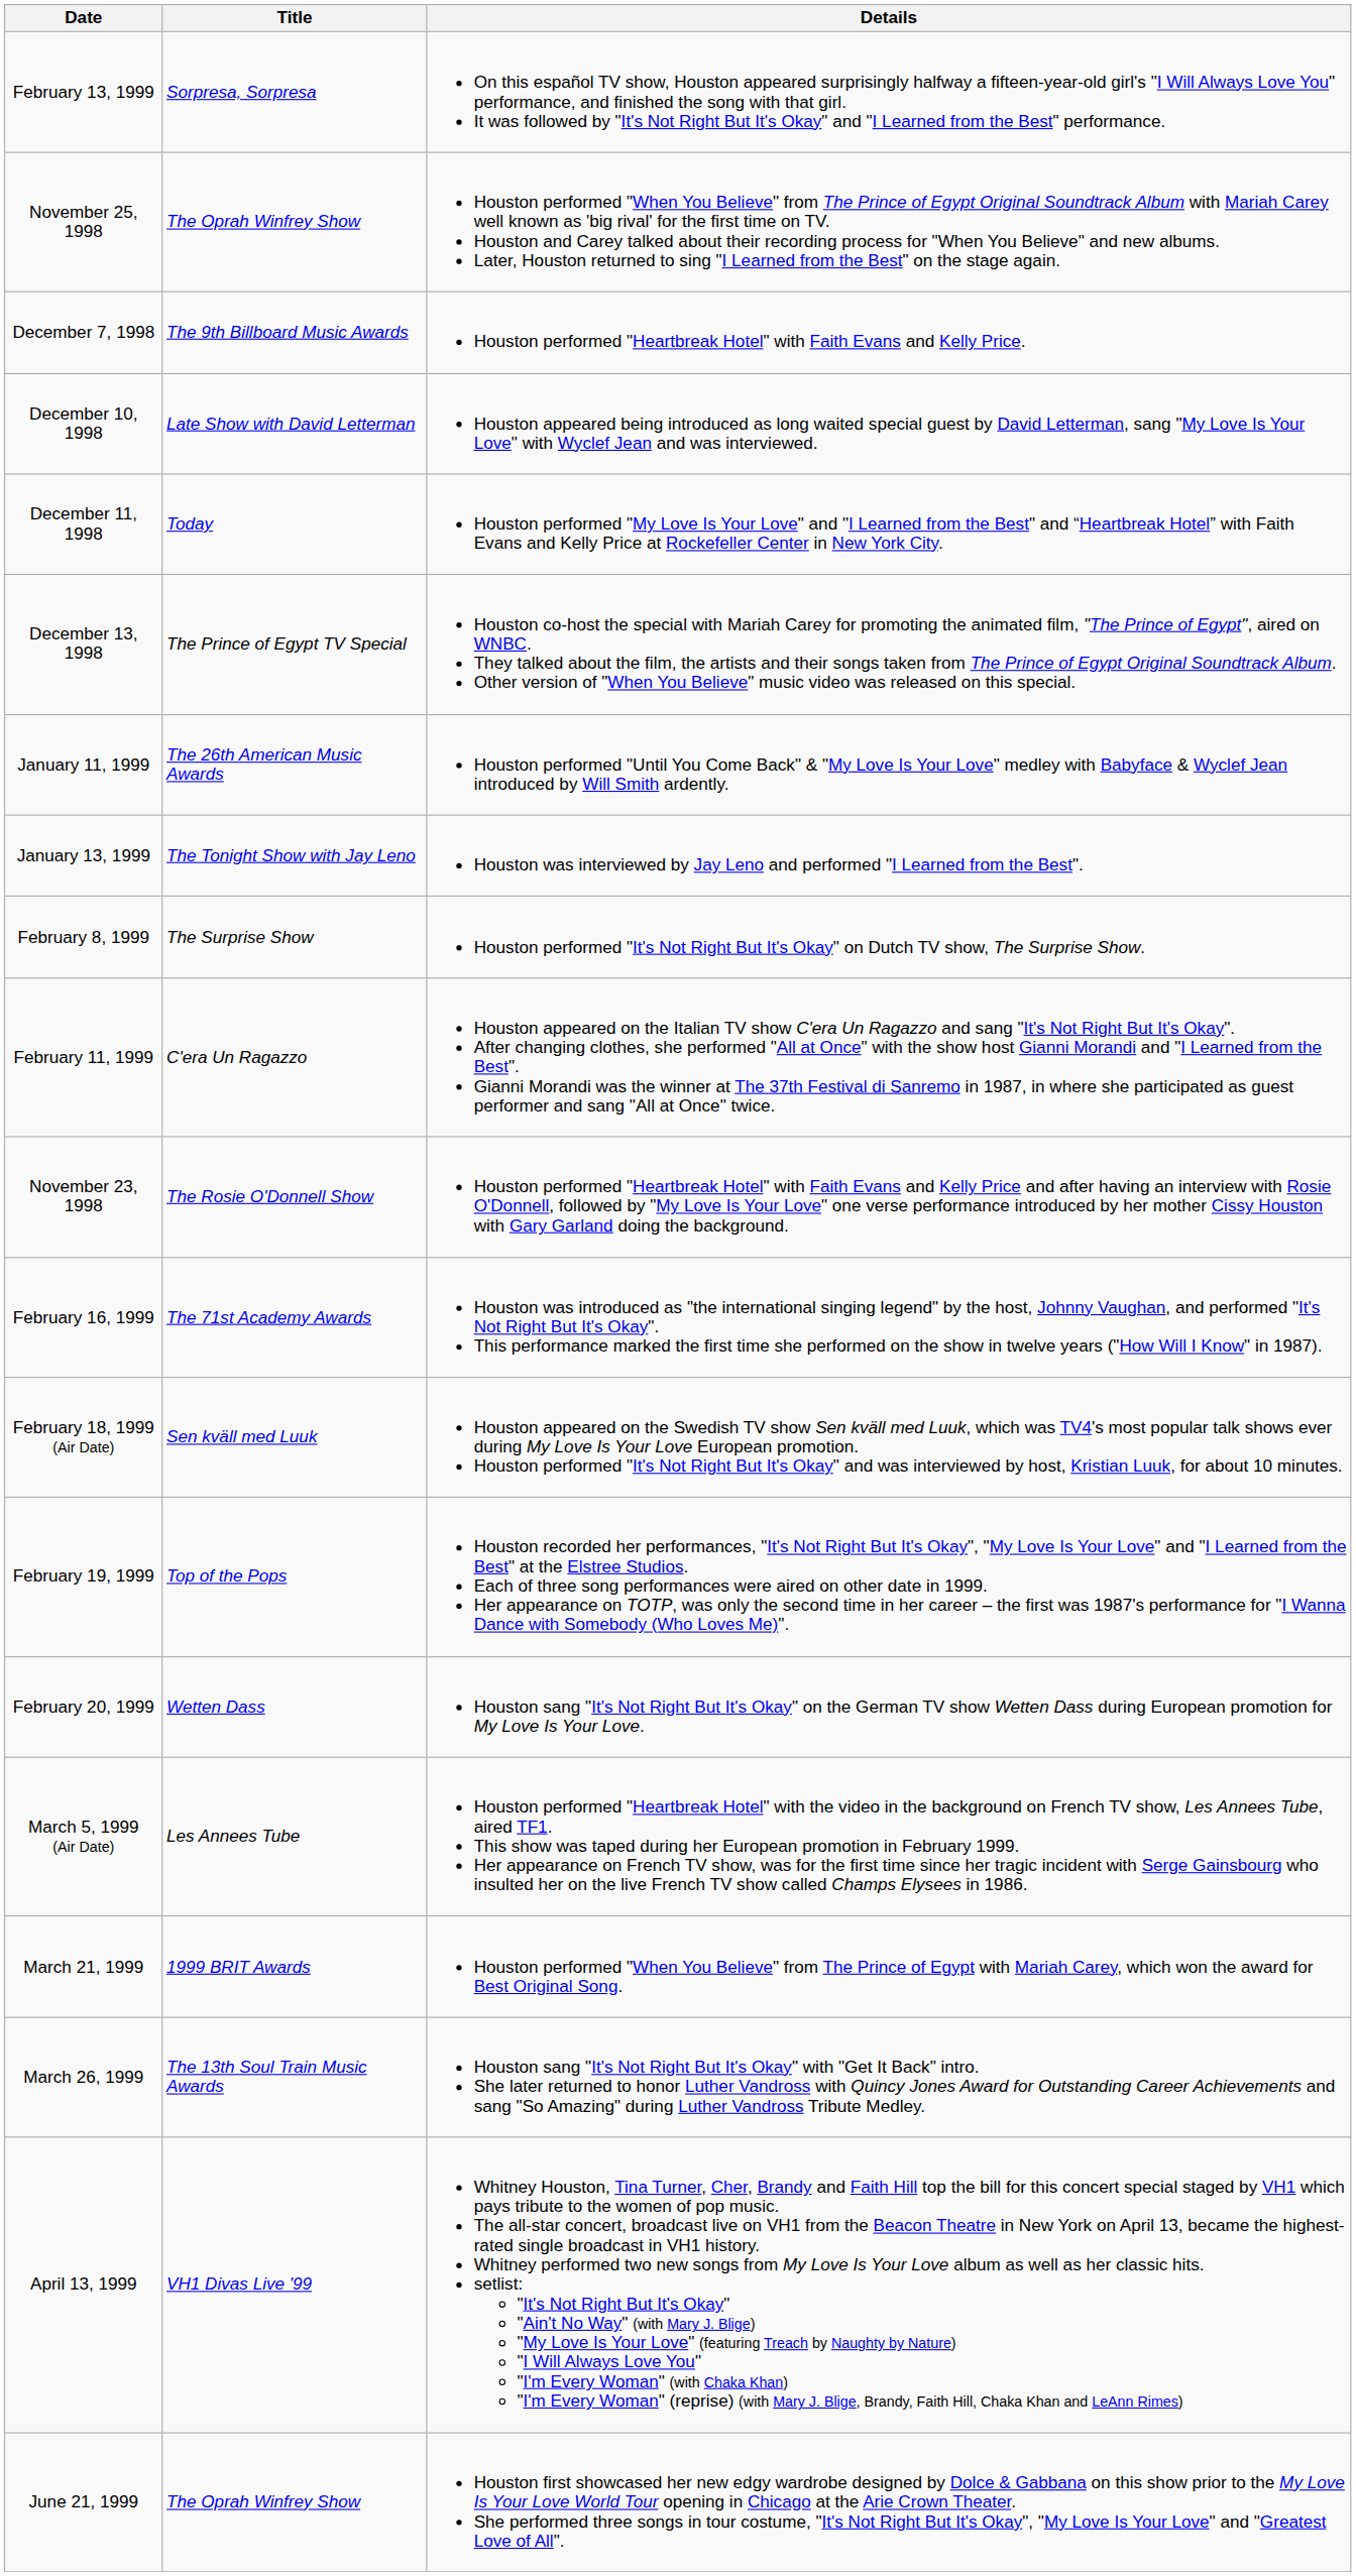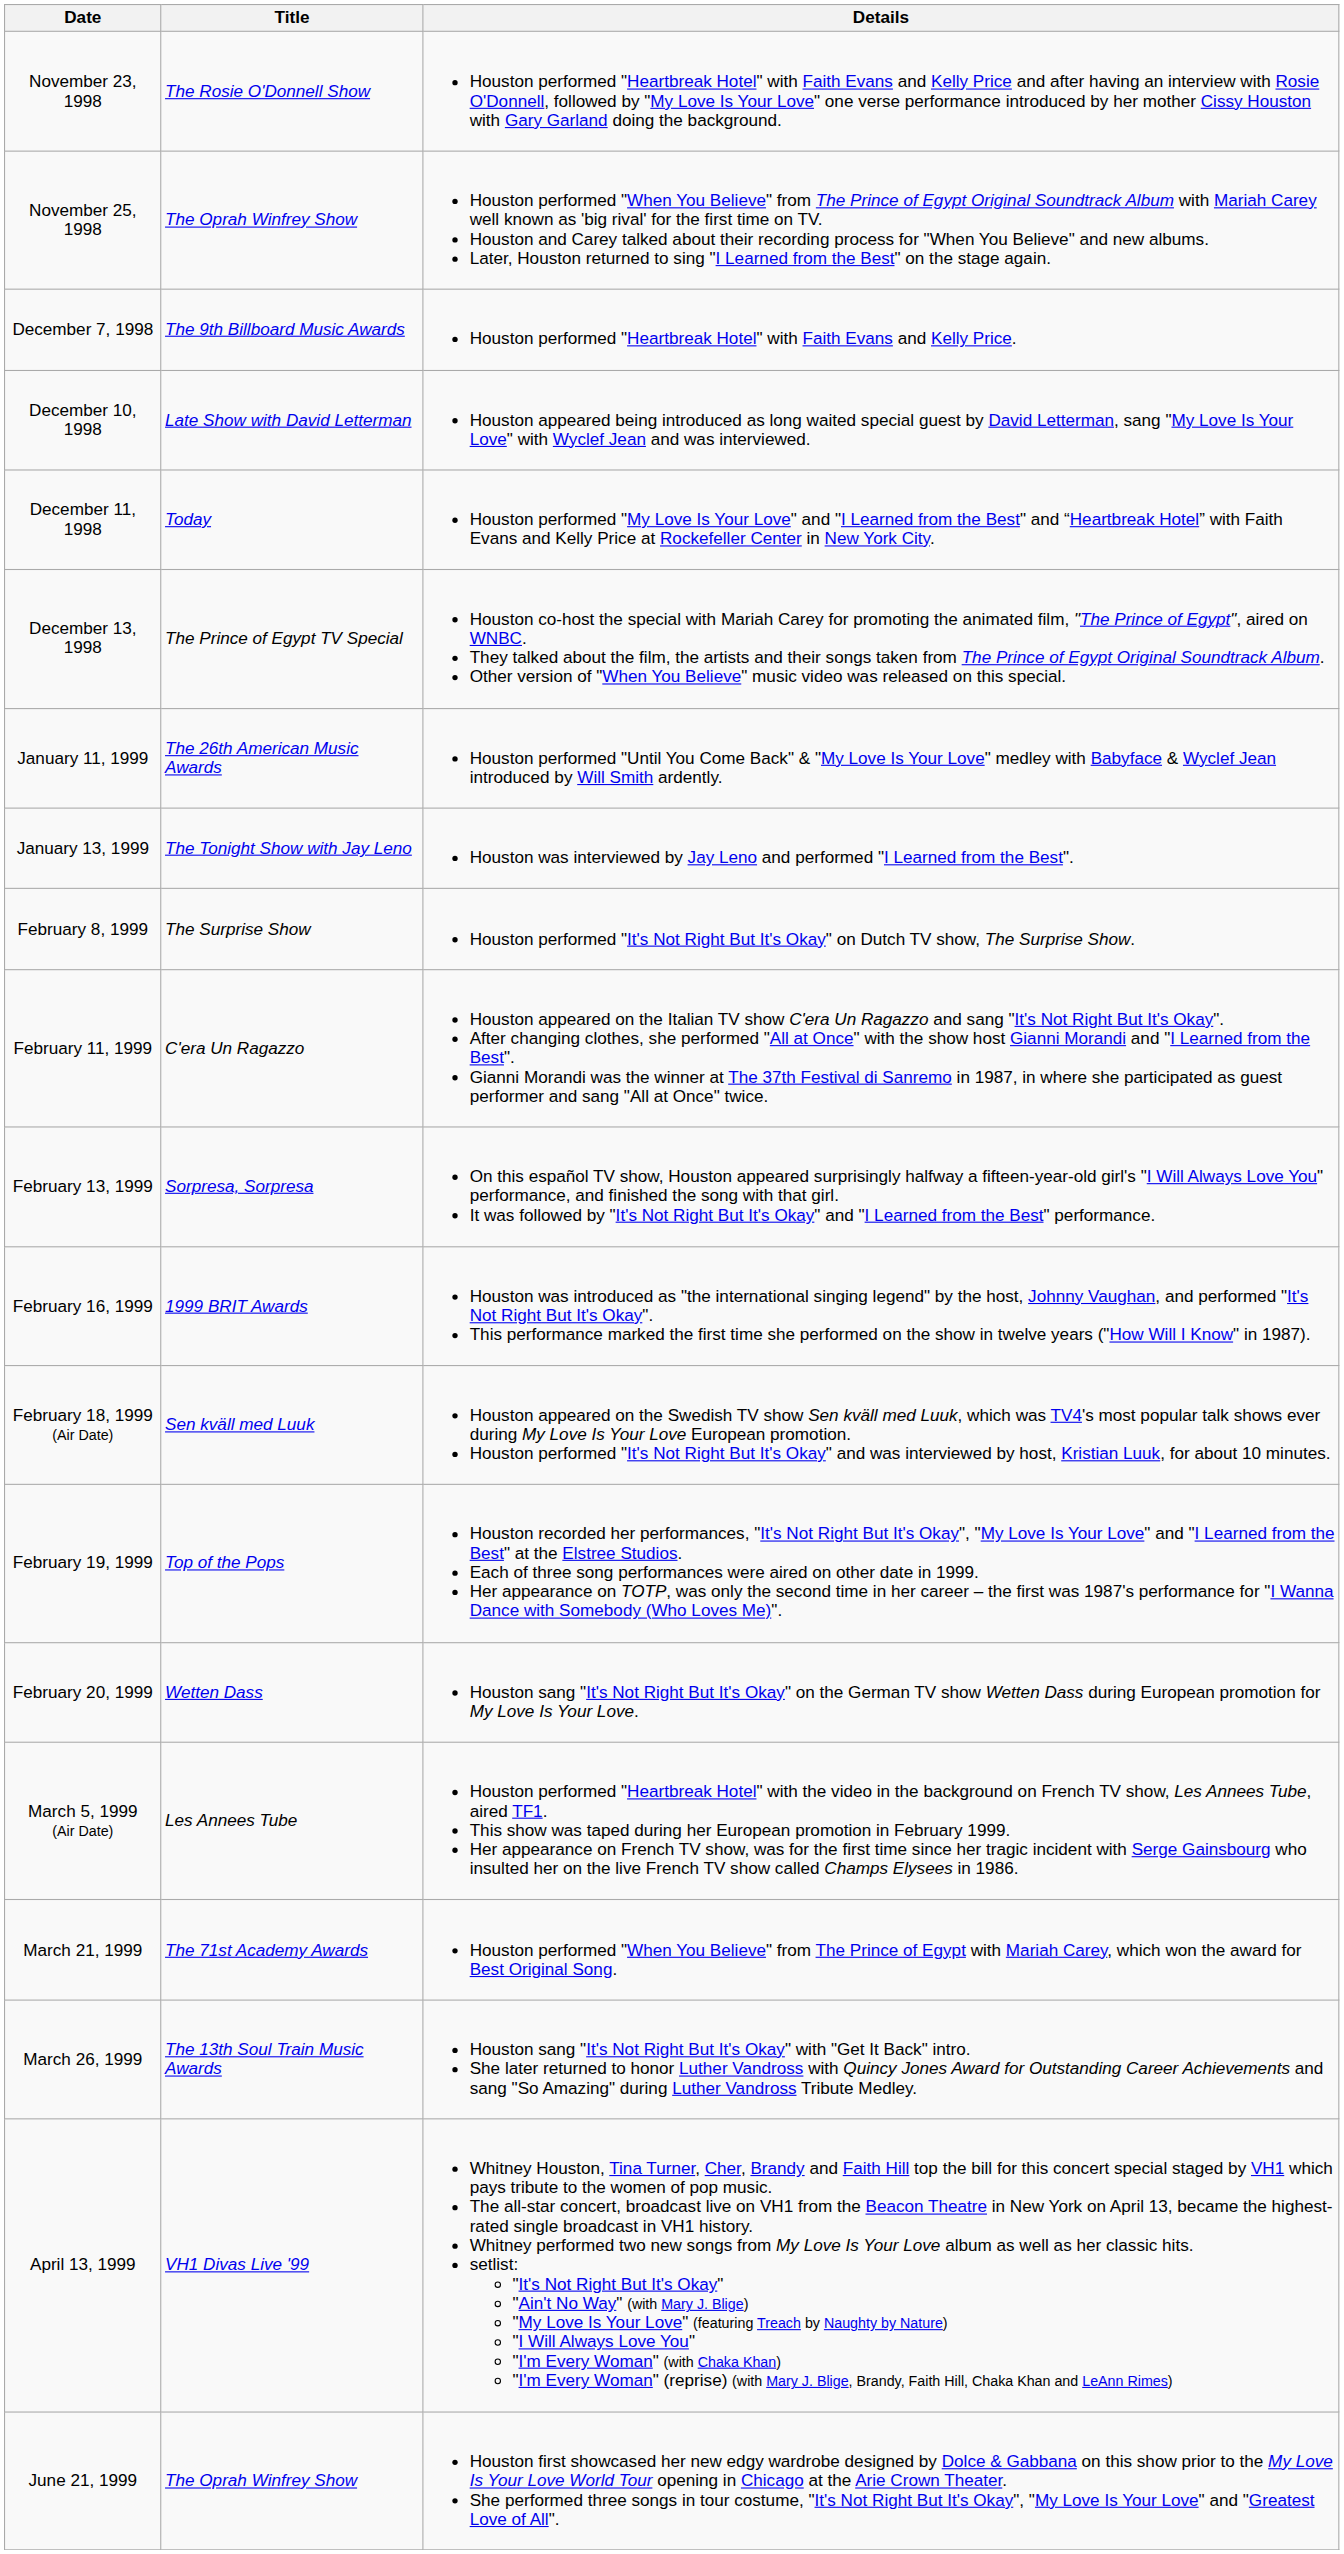rows swapped: November 23, 1998 <-> February 13, 1999
February 16, 1999 | Title: The 71st Academy Awards -> 1999 BRIT Awards
March 21, 1999 | Title: 1999 BRIT Awards -> The 71st Academy Awards
